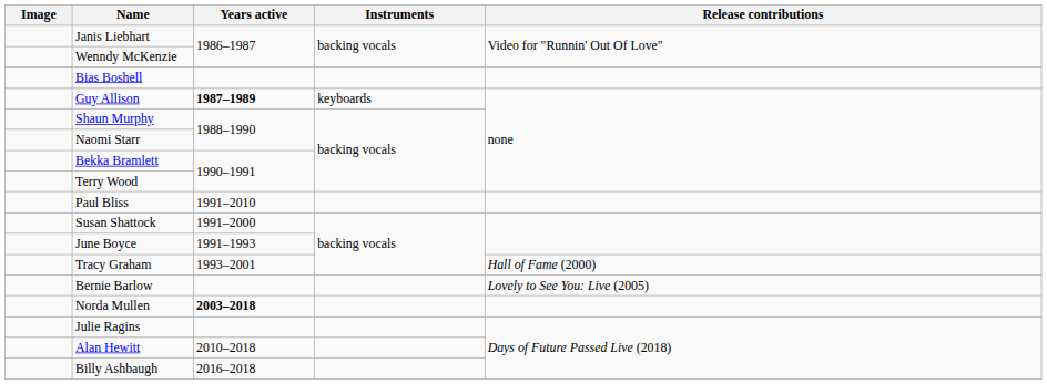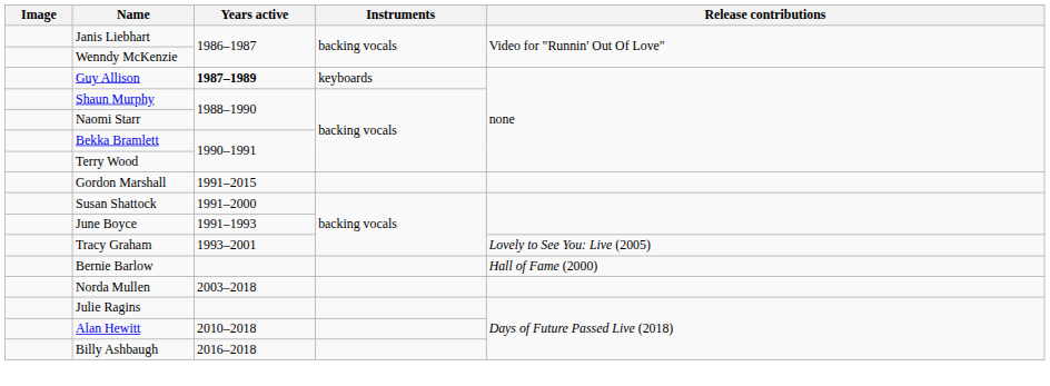- row: Bias Boshell
+ row: Gordon Marshall | 1991–2015
- row: Paul Bliss | 1991–2010
Tracy Graham | Release contributions: Hall of Fame (2000) -> Lovely to See You: Live (2005)
Bernie Barlow | Release contributions: Lovely to See You: Live (2005) -> Hall of Fame (2000)
Norda Mullen | Years active: bold -> normal
